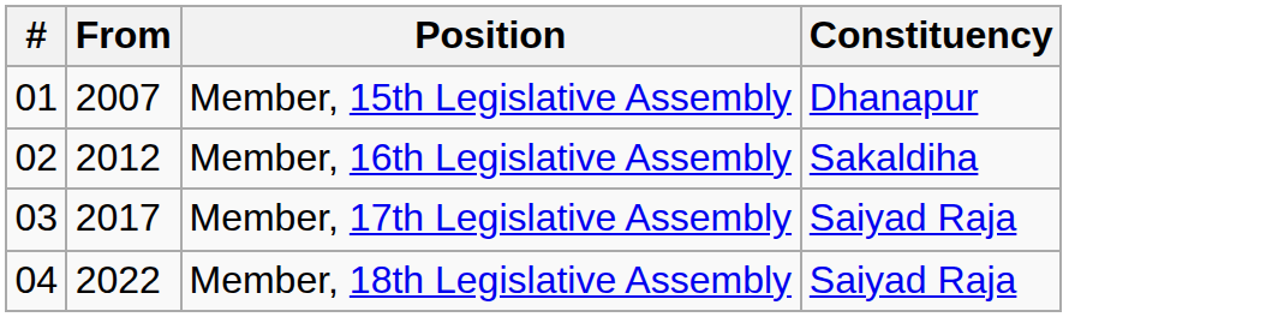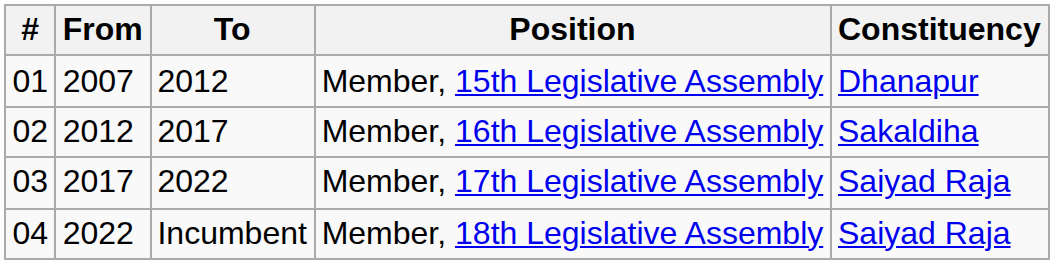+ column: To | 2012 | 2017 | 2022 | Incumbent
